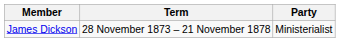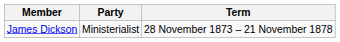columns swapped: Party <-> Term
